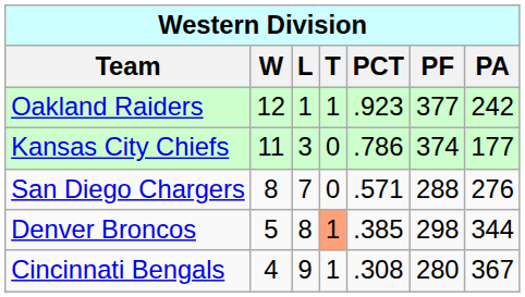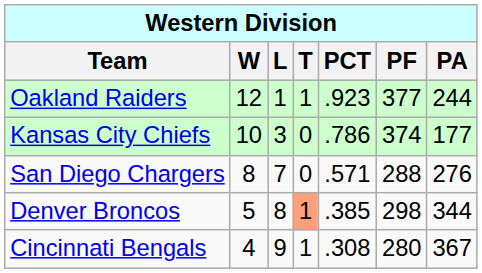Oakland Raiders | PA: 242 -> 244
Kansas City Chiefs | W: 11 -> 10
